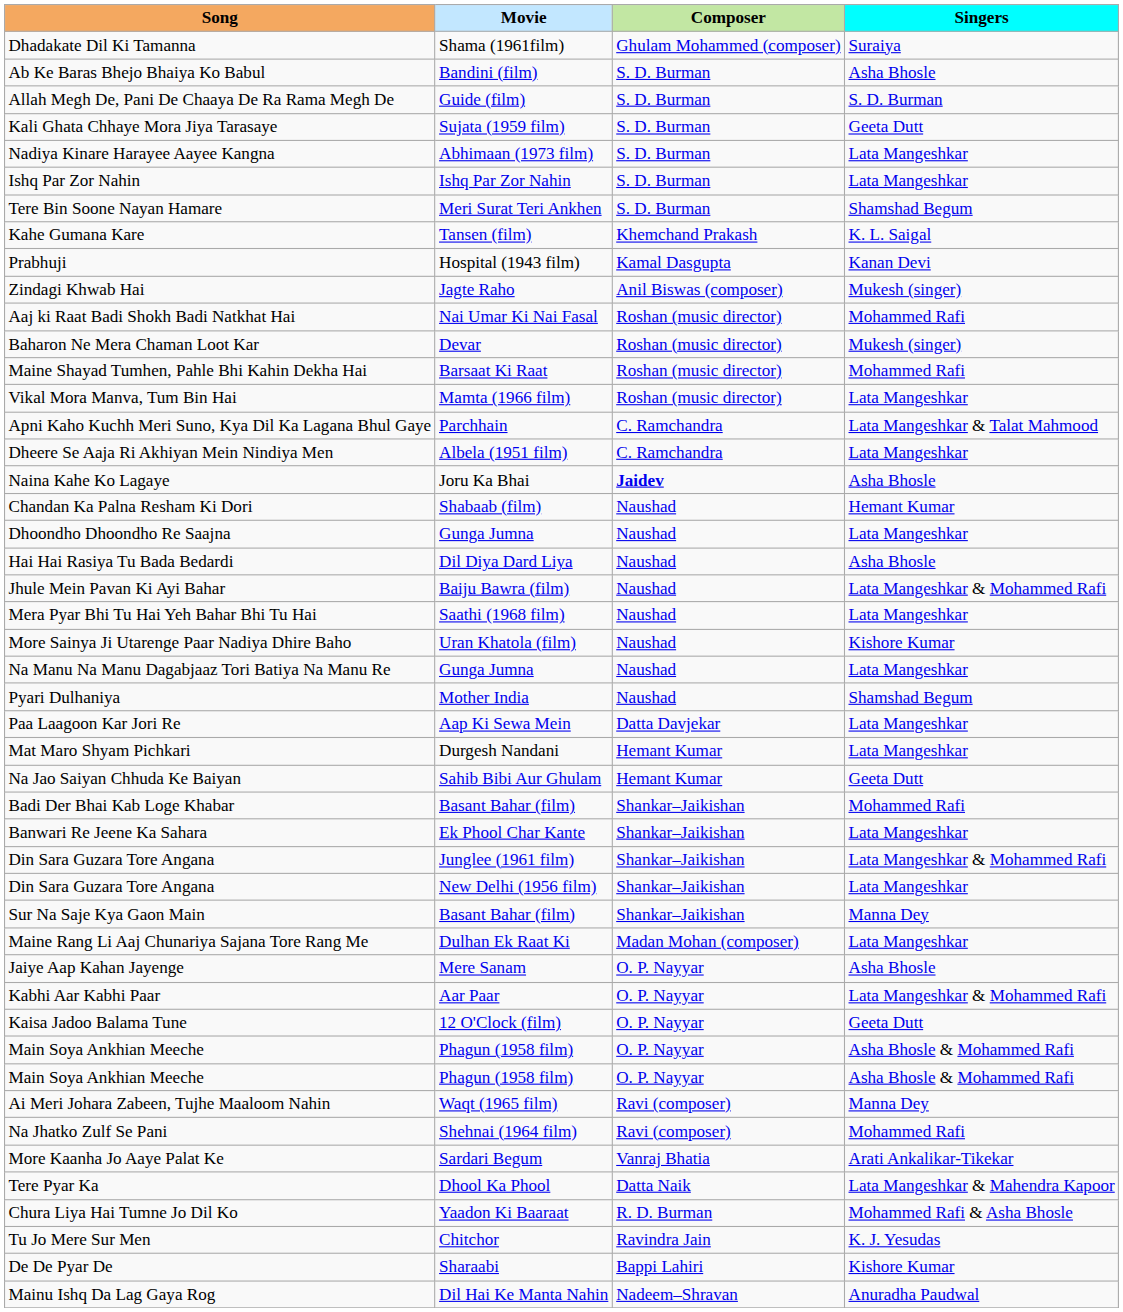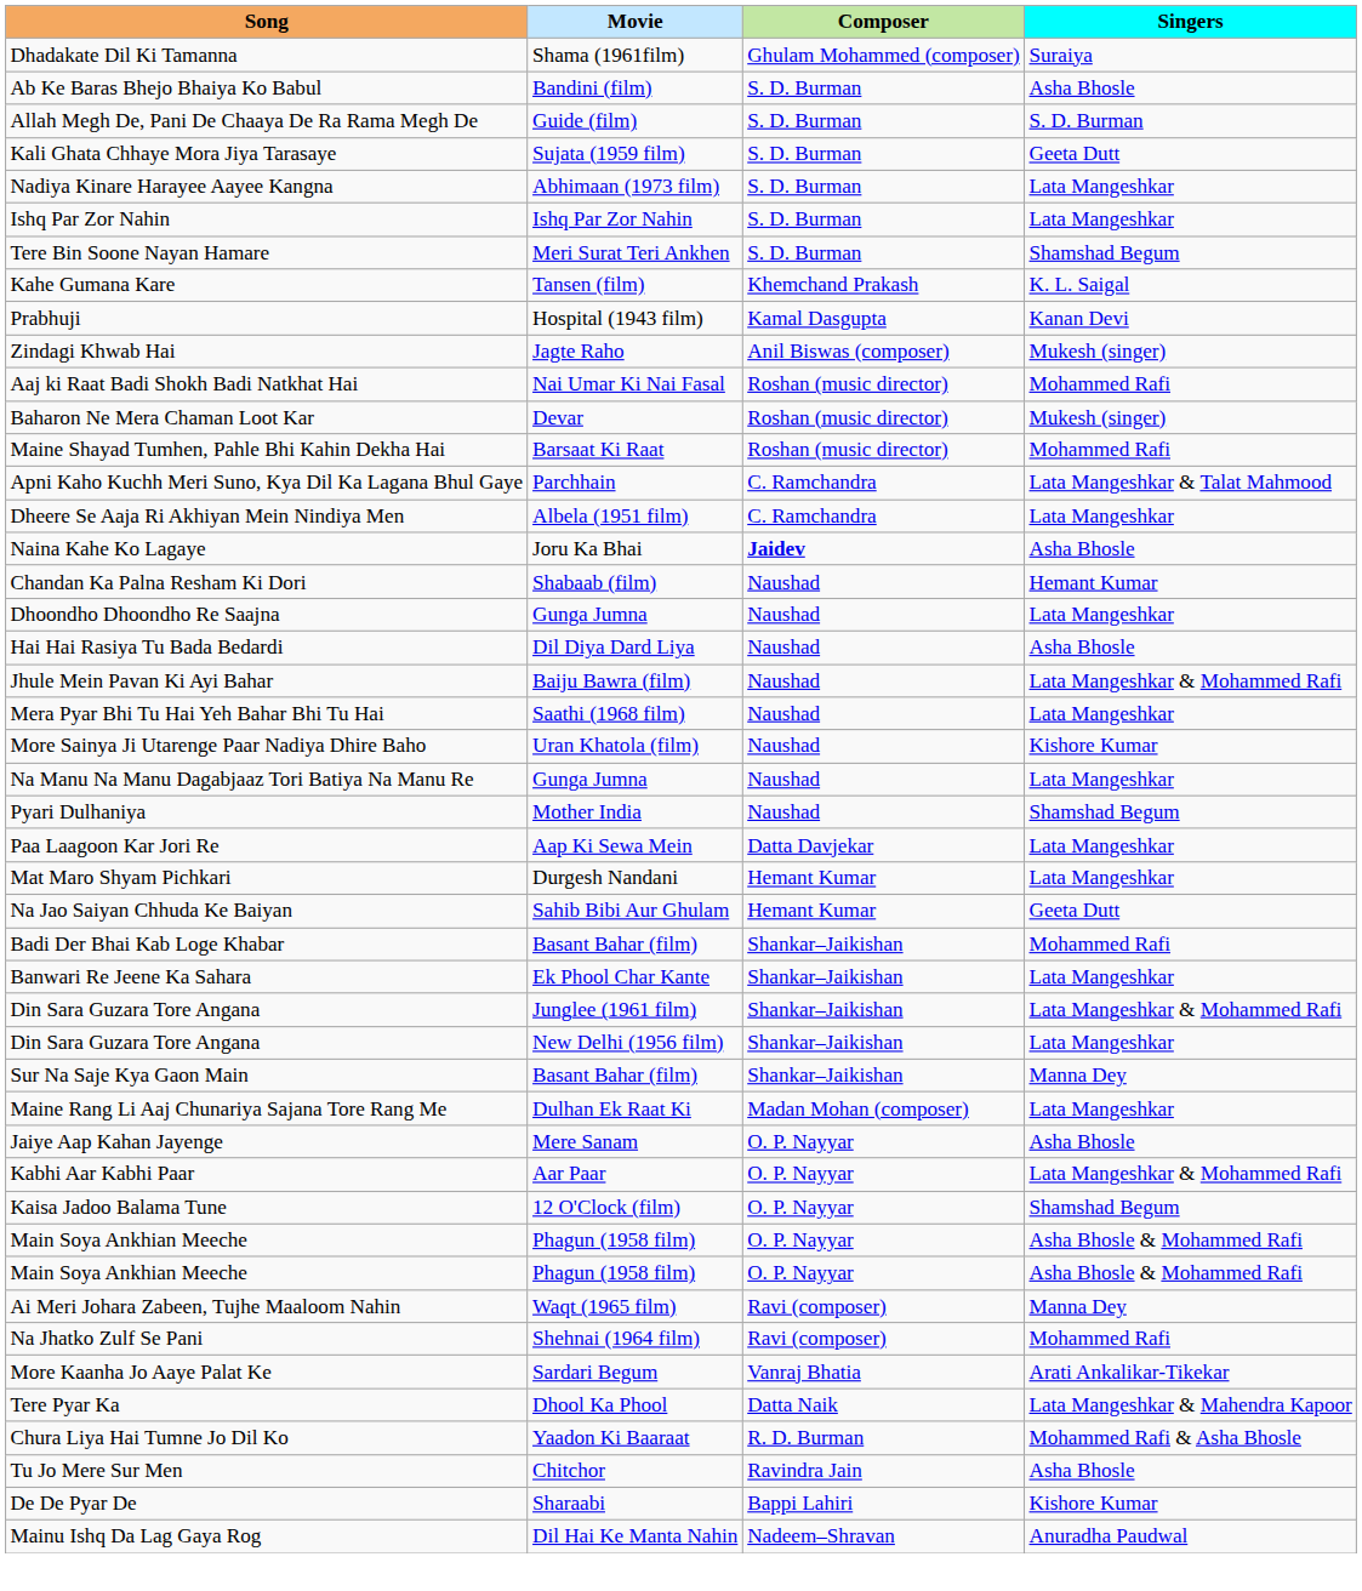- row: Vikal Mora Manva, Tum Bin Hai | Mamta (1966 film) | Roshan (music director) | Lata Mangeshkar
Kaisa Jadoo Balama Tune | Singers: Geeta Dutt -> Shamshad Begum
Tu Jo Mere Sur Men | Singers: K. J. Yesudas -> Asha Bhosle
